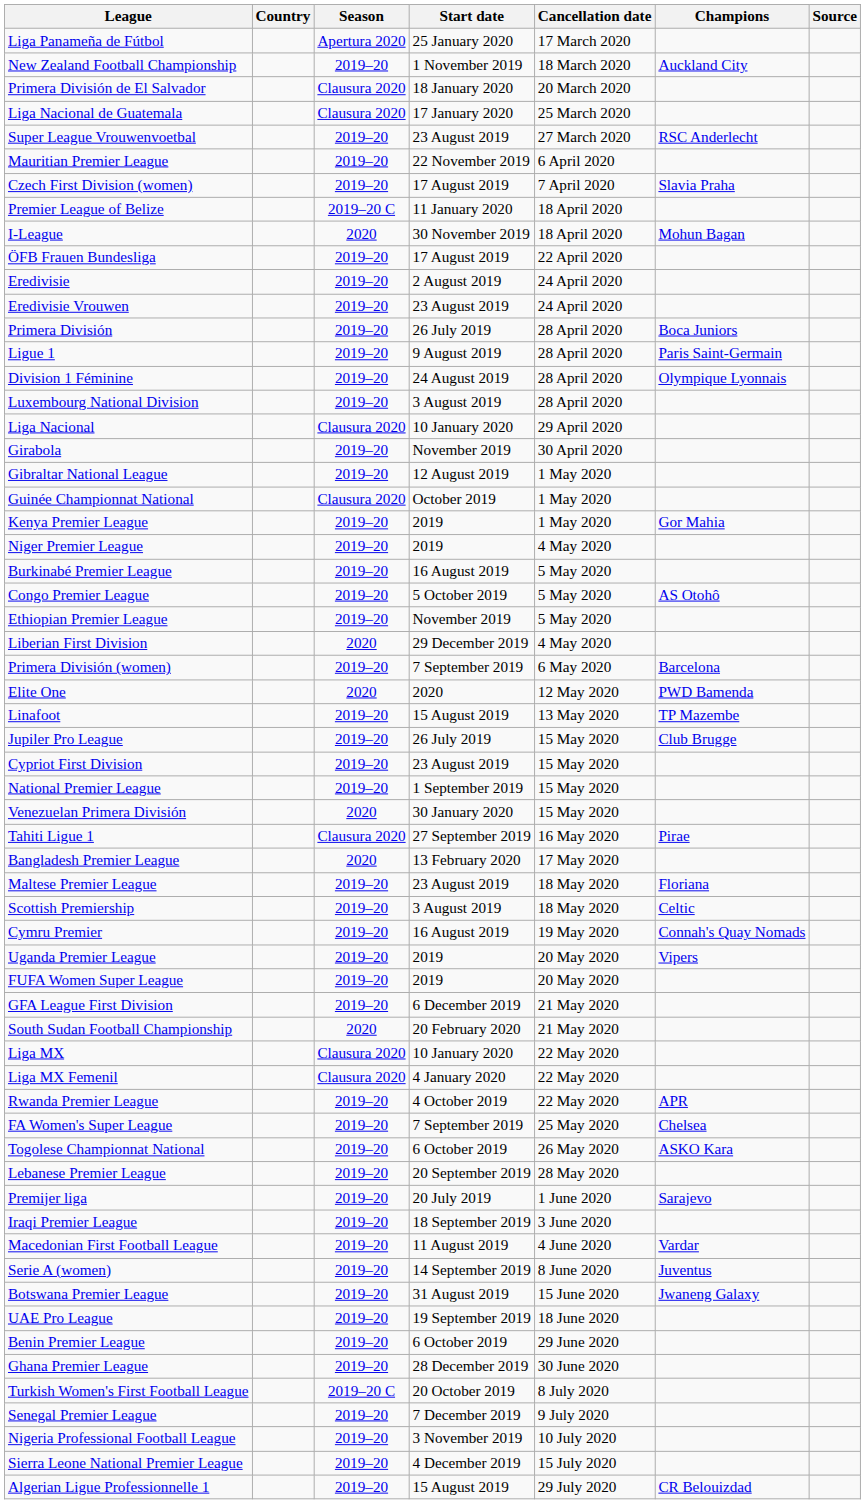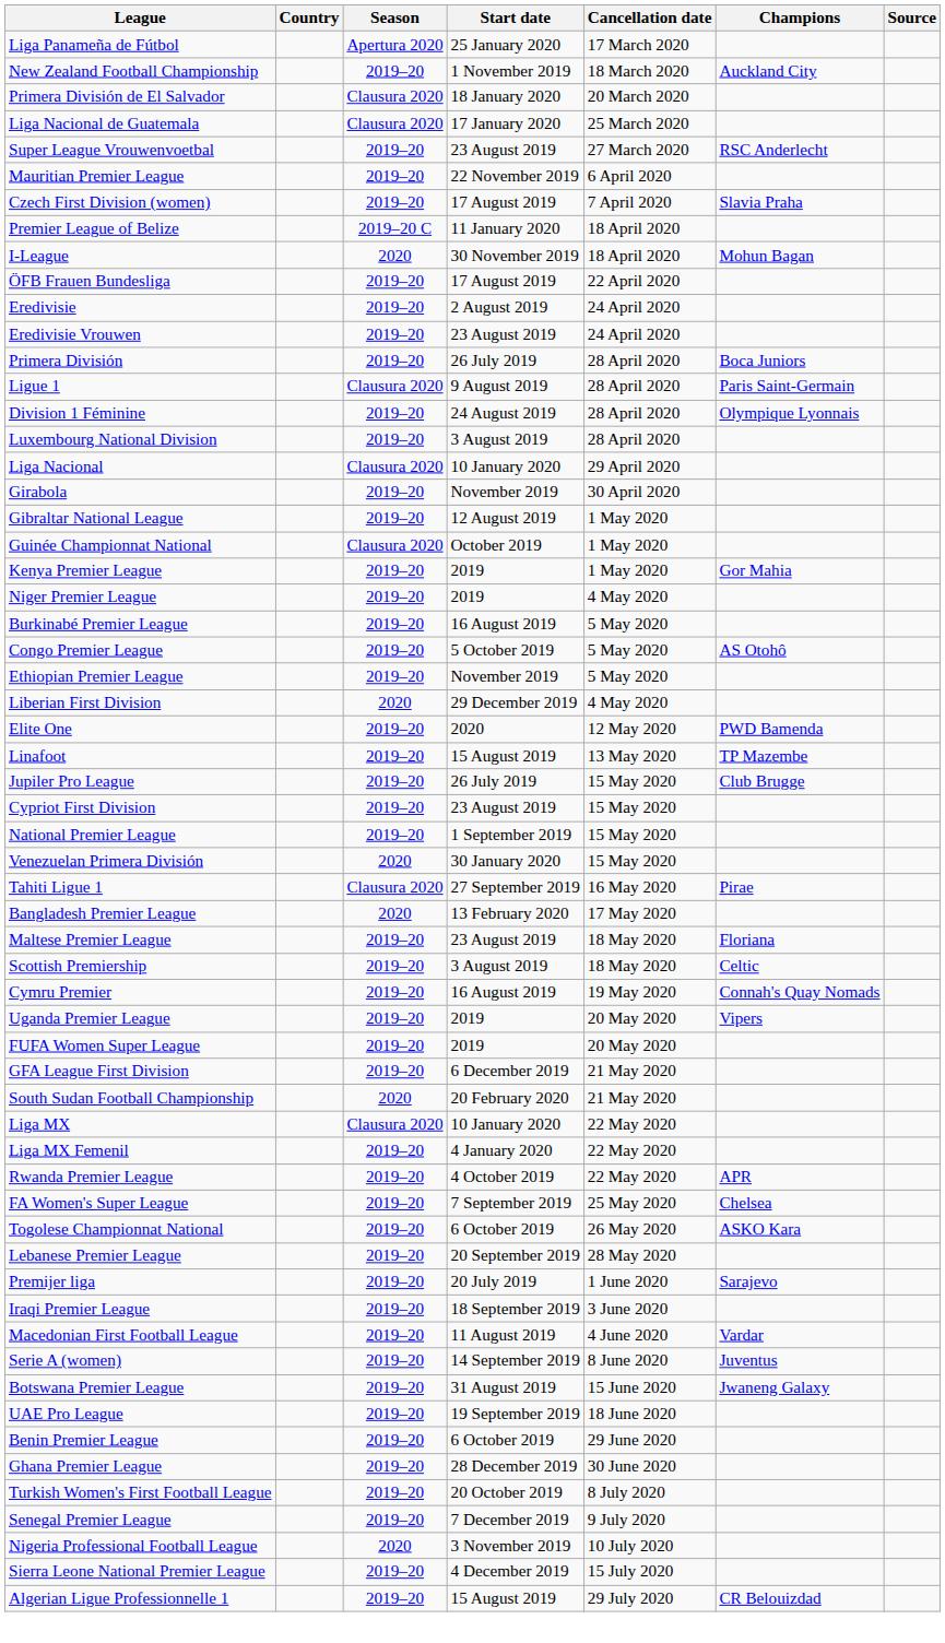Ligue 1 | Season: 2019–20 -> Clausura 2020
- row: Primera División (women) | 2019–20 | 7 September 2019 | 6 May 2020 | Barcelona
Elite One | Season: 2020 -> 2019–20
Liga MX Femenil | Season: Clausura 2020 -> 2019–20
Turkish Women's First Football League | Season: 2019–20 C -> 2019–20
Nigeria Professional Football League | Season: 2019–20 -> 2020
